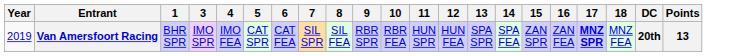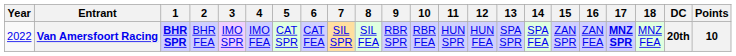+ column: 2 | BHR FEA
Van Amersfoort Racing | Year: 2019 -> 2022
Van Amersfoort Racing | 1: normal -> bold
Van Amersfoort Racing | Points: 13 -> 10
